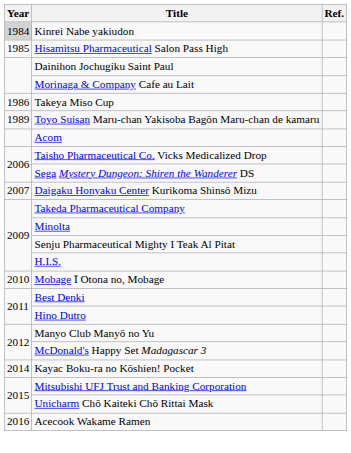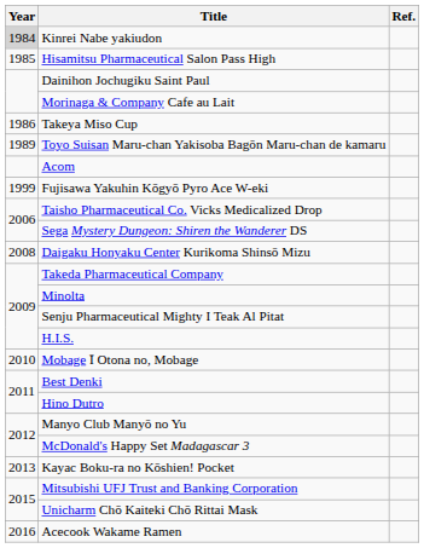+ row: 1999 | Fujisawa Yakuhin Kōgyō Pyro Ace W-eki
Daigaku Honyaku Center Kurikoma Shinsō Mizu | Year: 2007 -> 2008
Kayac Boku-ra no Kōshien! Pocket | Year: 2014 -> 2013
